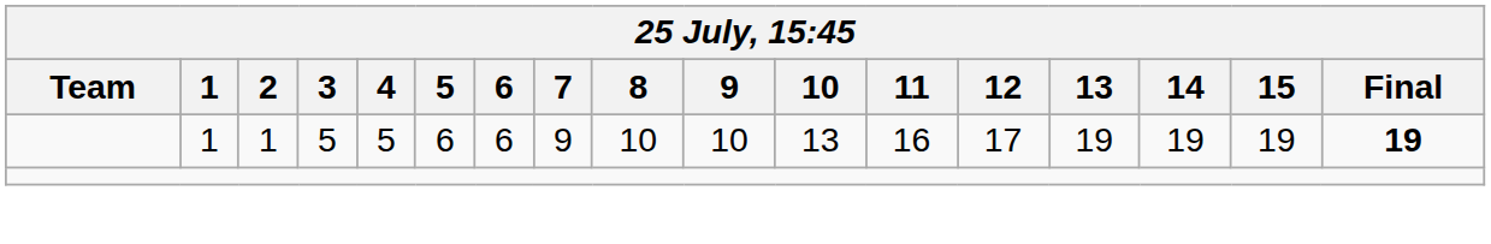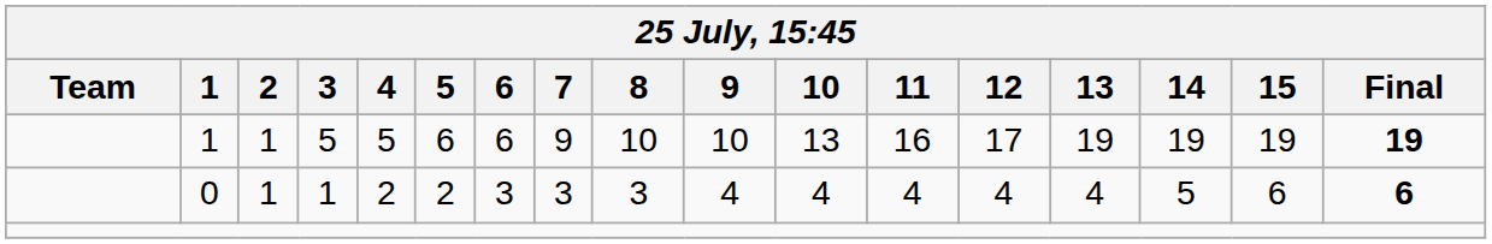+ row: 0 | 1 | 1 | 2 | 2 | 3 | 3 | 3 | 4 | 4 | 4 | 4 | 4 | 5 | 6 | 6
